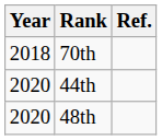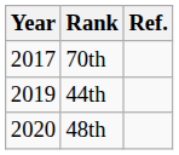70th | Year: 2018 -> 2017
44th | Year: 2020 -> 2019
